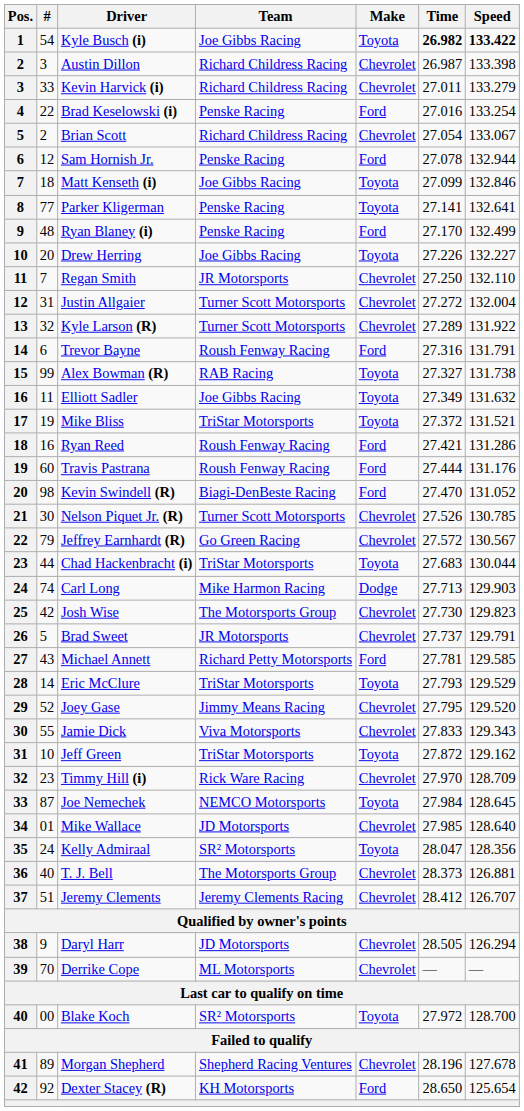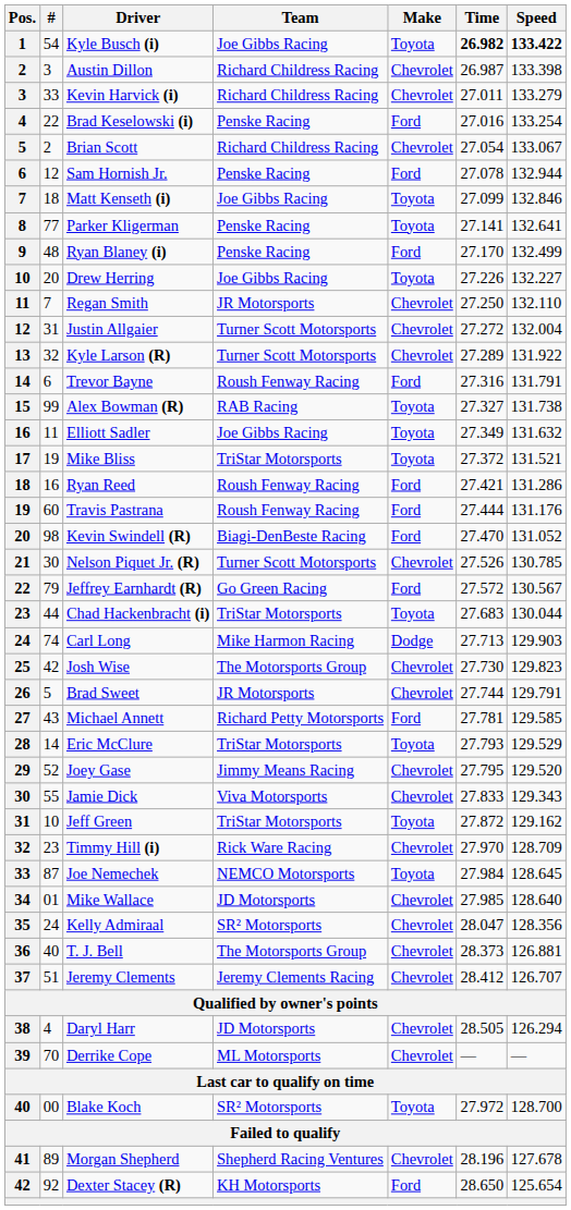Jeffrey Earnhardt (R) | Make: Chevrolet -> Ford
Brad Sweet | Time: 27.737 -> 27.744
Kelly Admiraal | Make: Toyota -> Chevrolet
Daryl Harr | #: 9 -> 4
